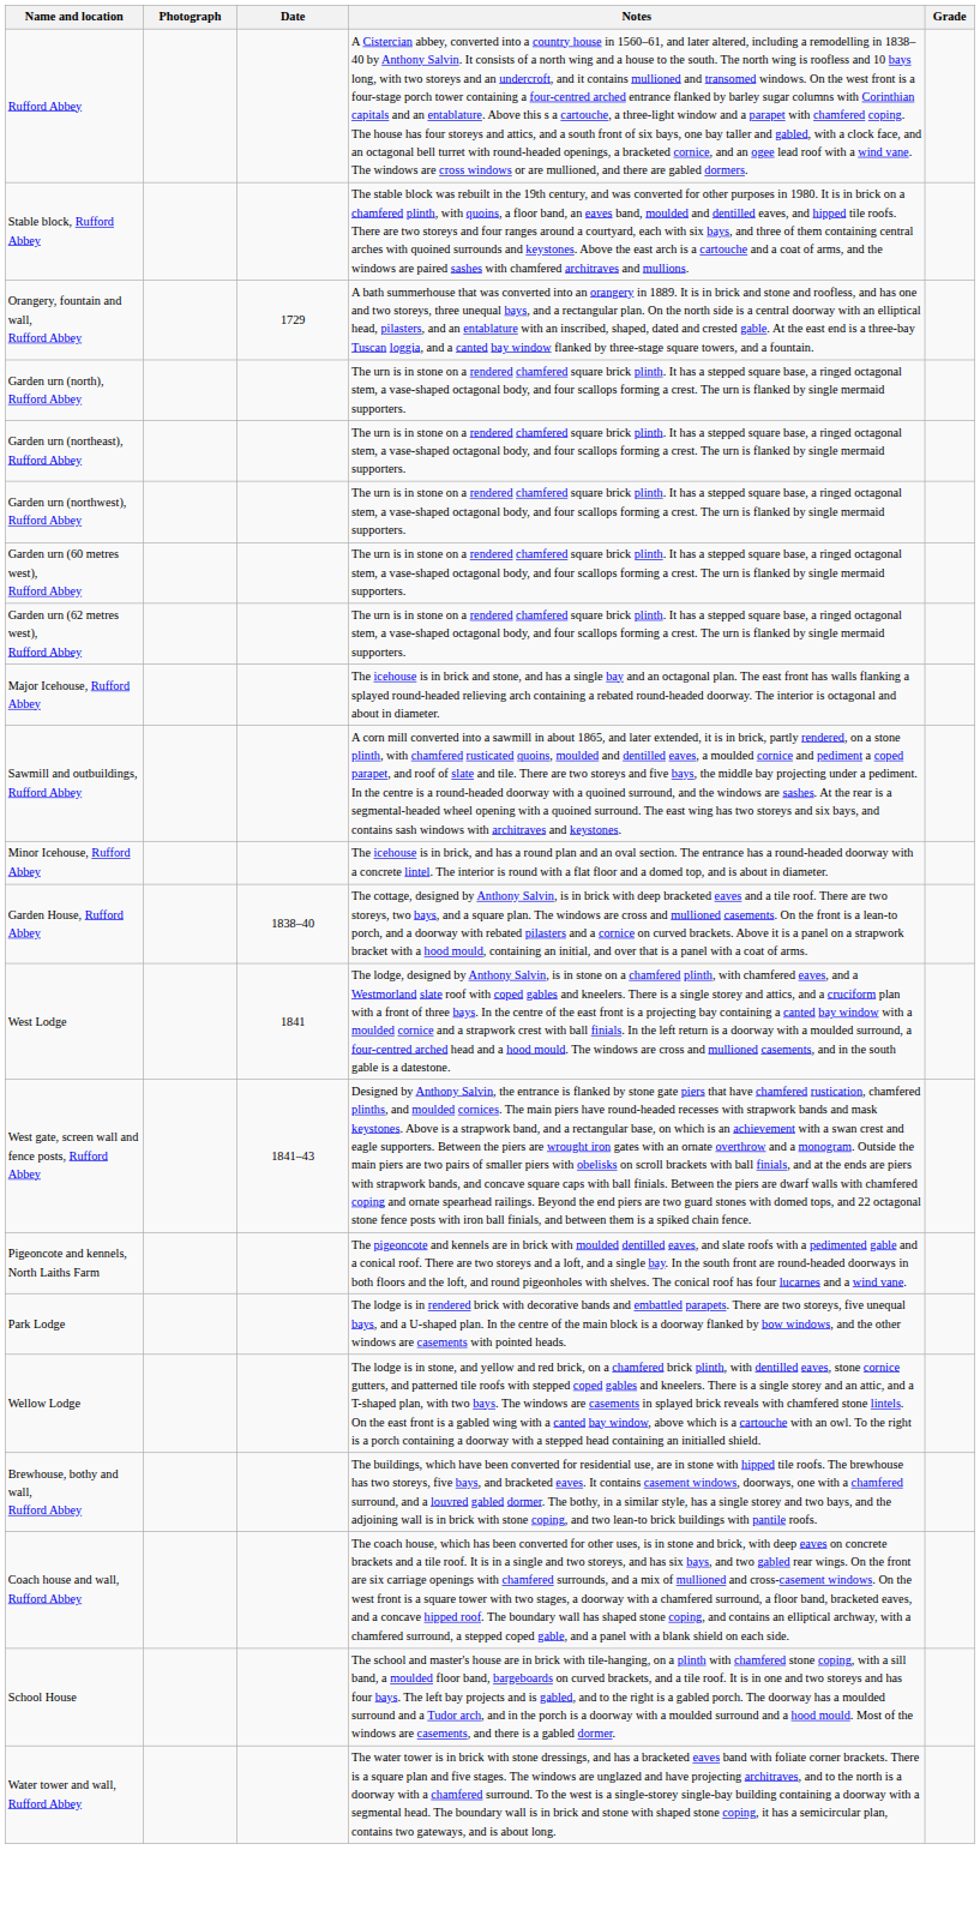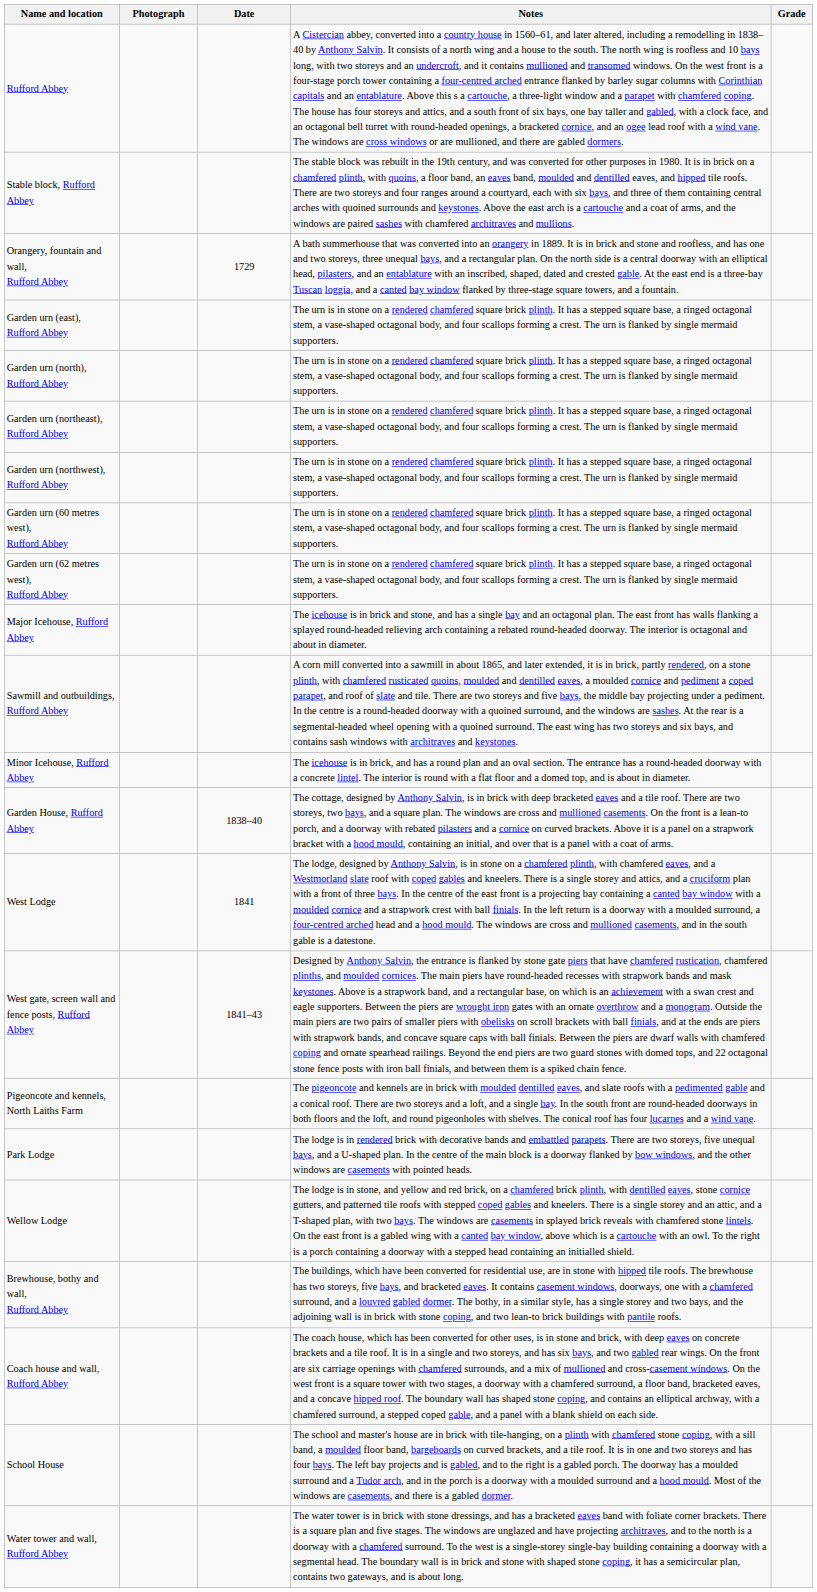+ row: Garden urn (east), Rufford Abbey | The urn is in stone on a rendered chamfered square brick plinth. It has a stepped square base, a ringed octagonal stem, a vase-shaped octagonal body, and four scallops forming a crest. The urn is flanked by single mermaid supporters.
